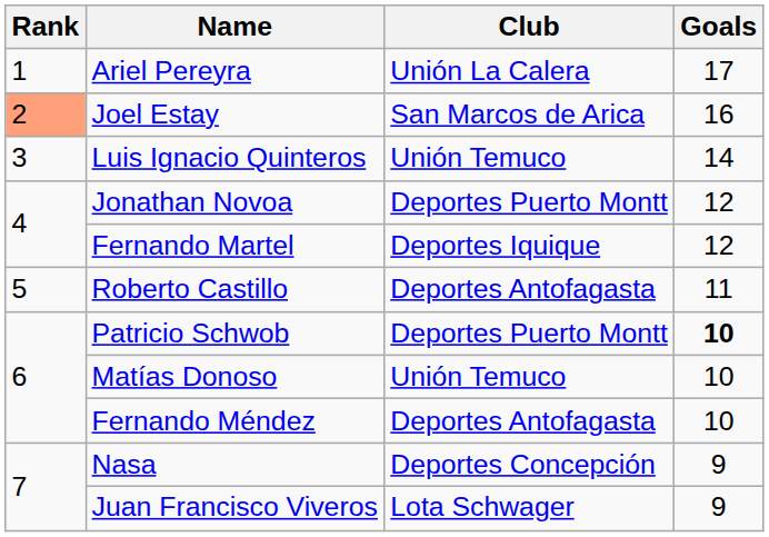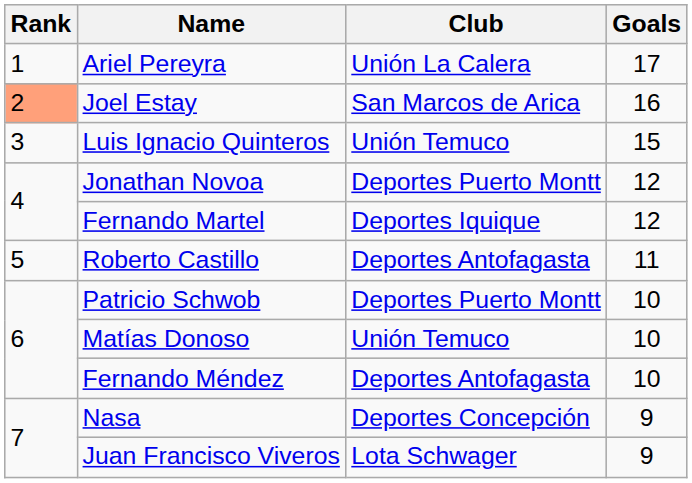Luis Ignacio Quinteros | Goals: 14 -> 15
Patricio Schwob | Goals: bold -> normal
